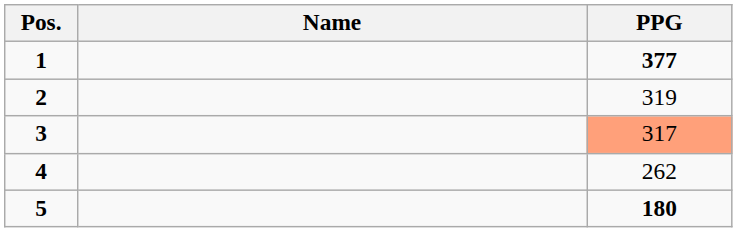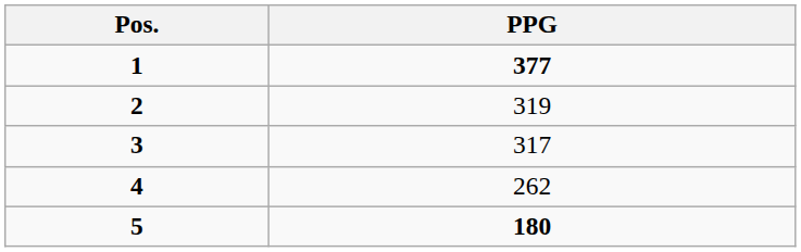- column: Name
3 | PPG: lightsalmon background -> no background
